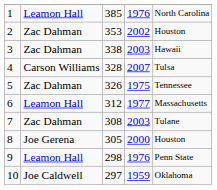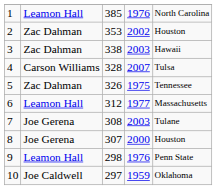7 | column 2: Zac Dahman -> Joe Gerena
8 | column 3: 305 -> 307
